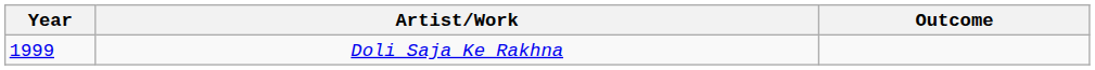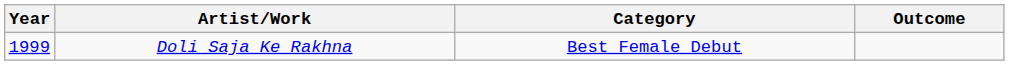+ column: Category | Best Female Debut
